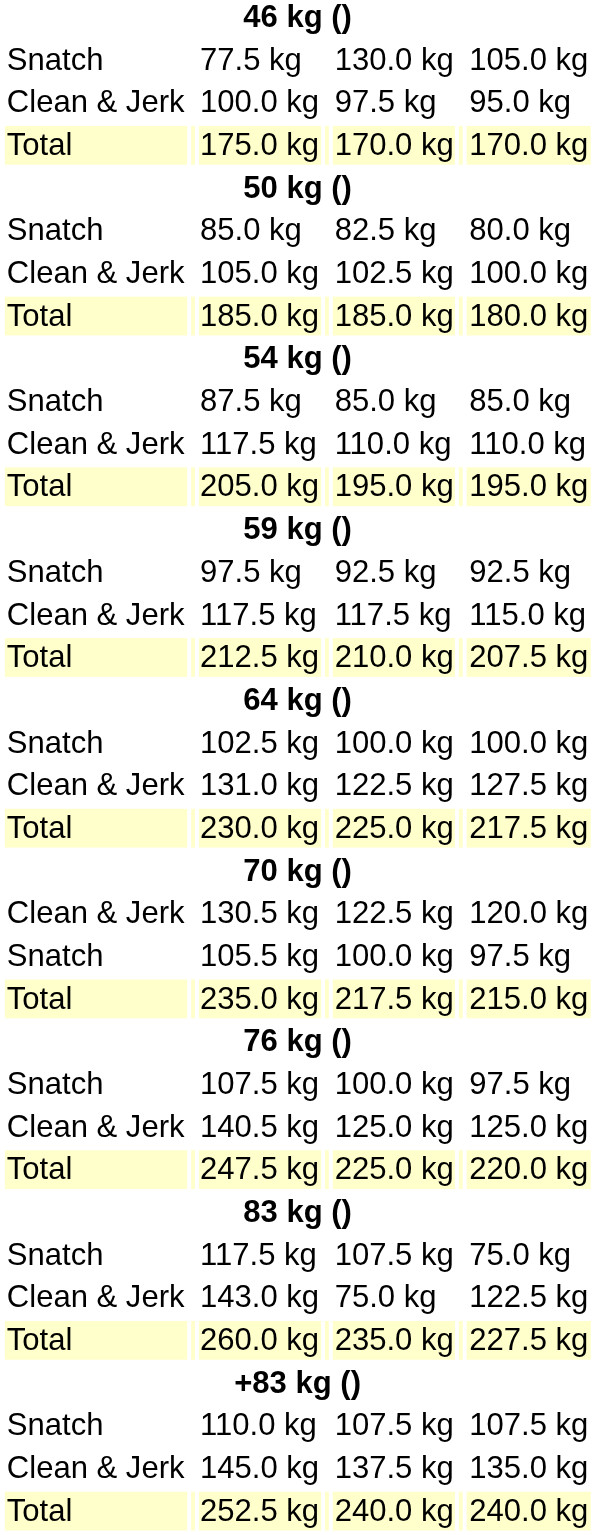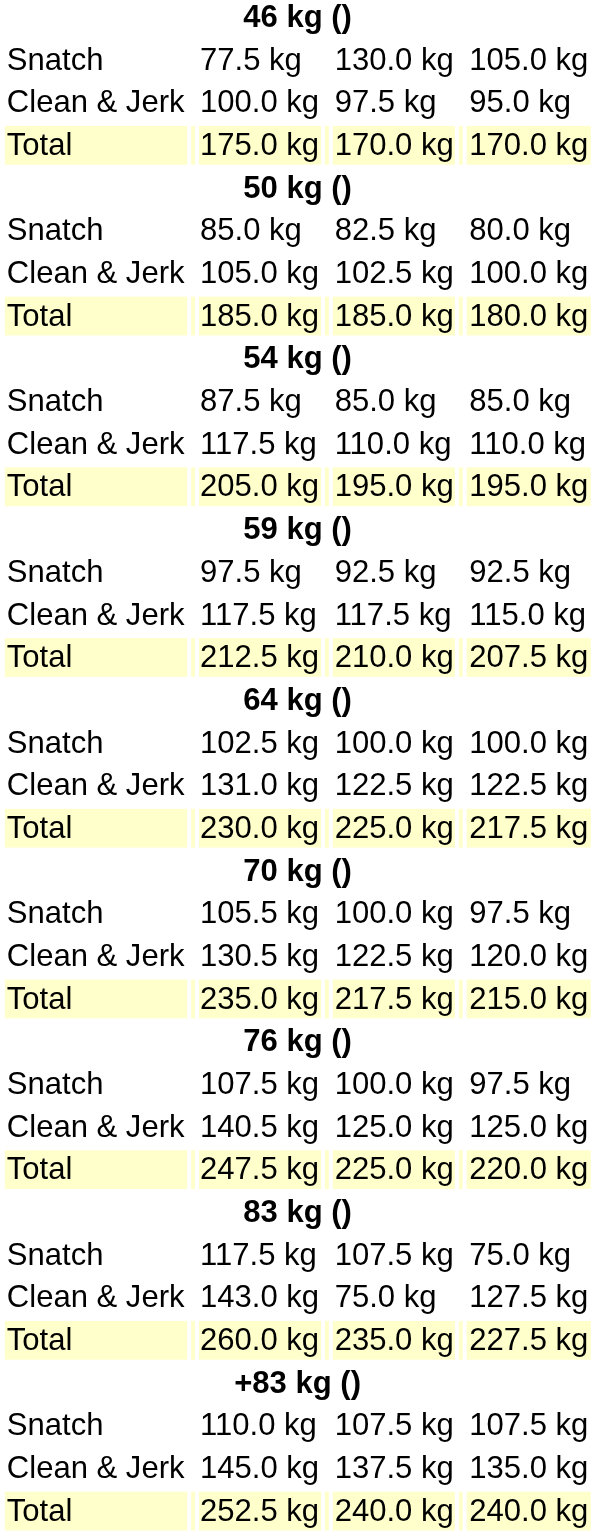131.0 kg | column 7: 127.5 kg -> 122.5 kg
rows swapped: 105.5 kg <-> 130.5 kg
143.0 kg | column 7: 122.5 kg -> 127.5 kg
